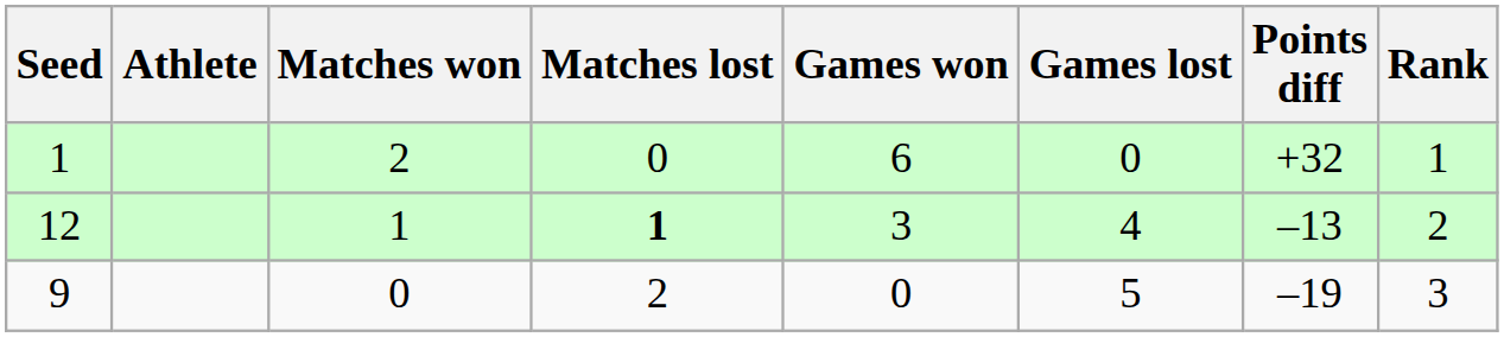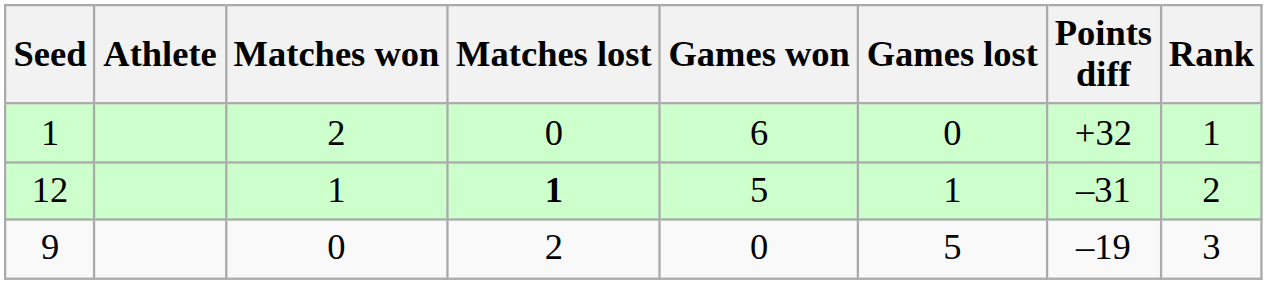12 | Games won: 3 -> 5
12 | Games lost: 4 -> 1
12 | Points diff: –13 -> –31
